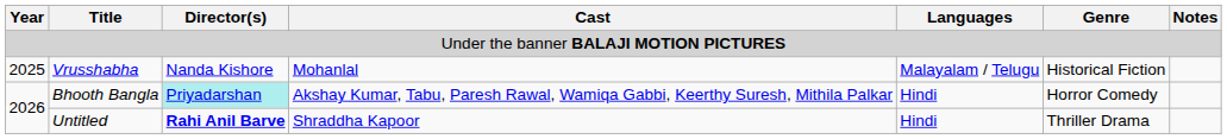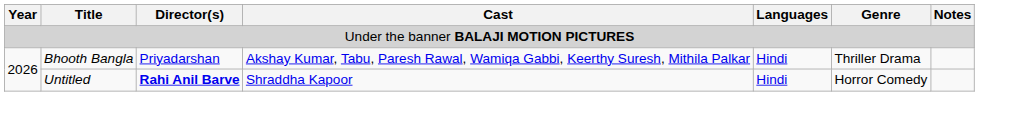- row: 2025 | Vrusshabha | Nanda Kishore | Mohanlal | Malayalam / Telugu | Historical Fiction
Bhooth Bangla | Director(s): paleturquoise background -> no background
Bhooth Bangla | Genre: Horror Comedy -> Thriller Drama
Untitled | Genre: Thriller Drama -> Horror Comedy
